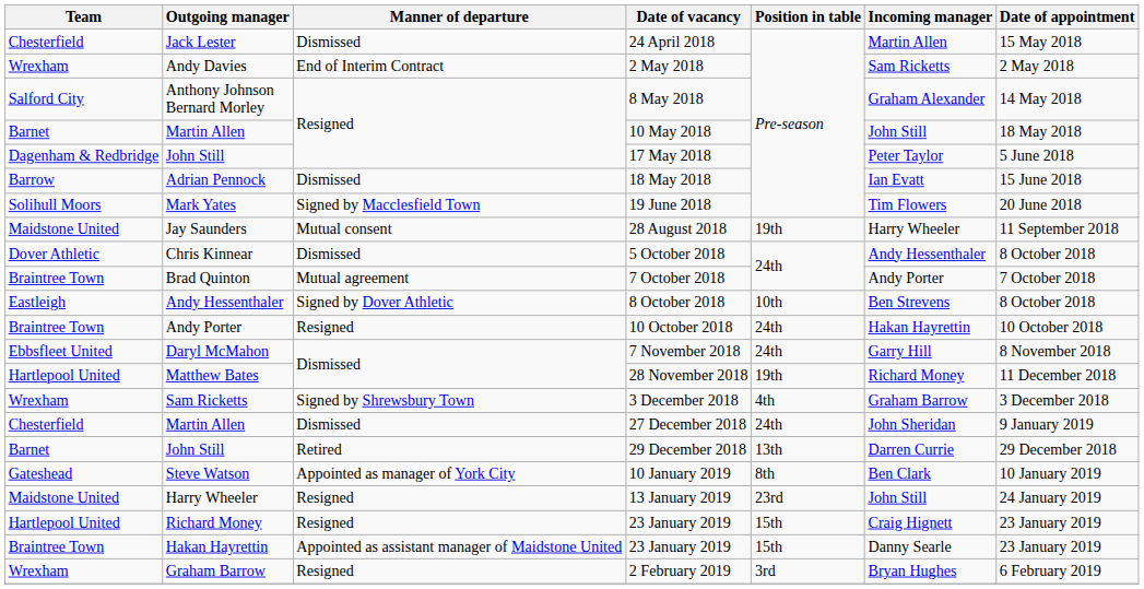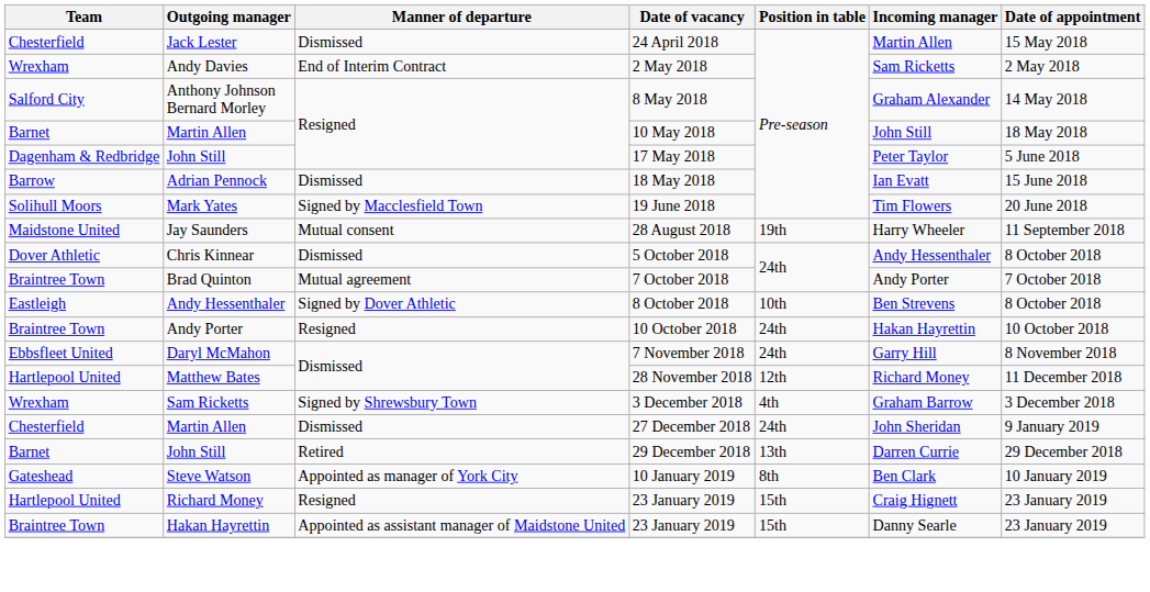28 November 2018 | Position in table: 19th -> 12th
- row: Maidstone United | Harry Wheeler | Resigned | 13 January 2019 | 23rd | John Still | 24 January 2019
- row: Wrexham | Graham Barrow | Resigned | 2 February 2019 | 3rd | Bryan Hughes | 6 February 2019
